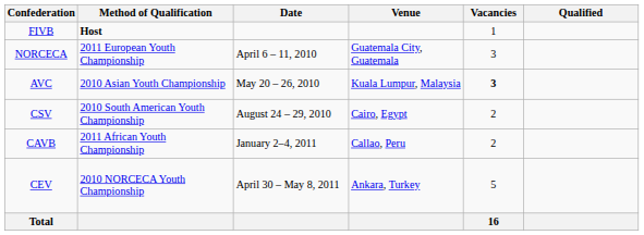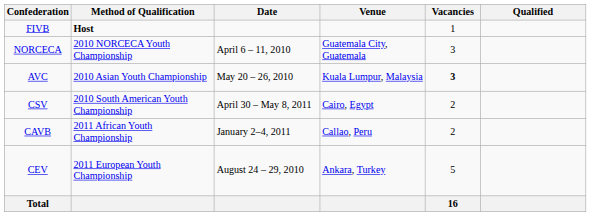NORCECA | Method of Qualification: 2011 European Youth Championship -> 2010 NORCECA Youth Championship
CSV | Date: August 24 – 29, 2010 -> April 30 – May 8, 2011
CEV | Method of Qualification: 2010 NORCECA Youth Championship -> 2011 European Youth Championship
CEV | Date: April 30 – May 8, 2011 -> August 24 – 29, 2010
